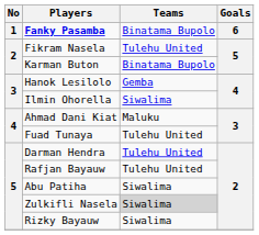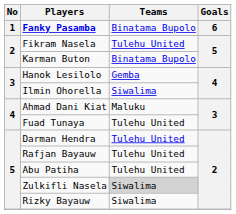Abu Patiha | Teams: Siwalima -> Tulehu United
